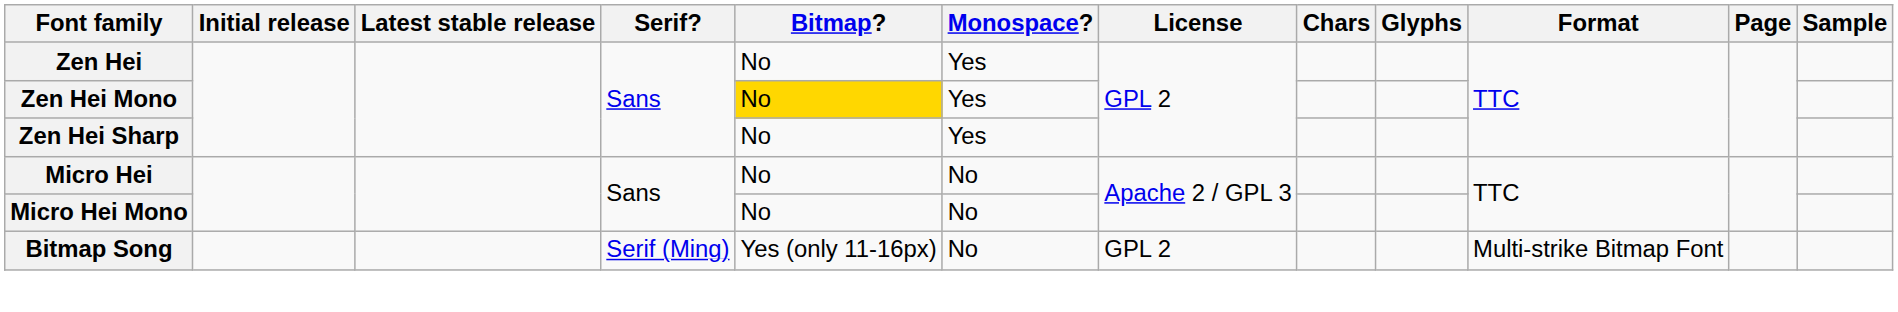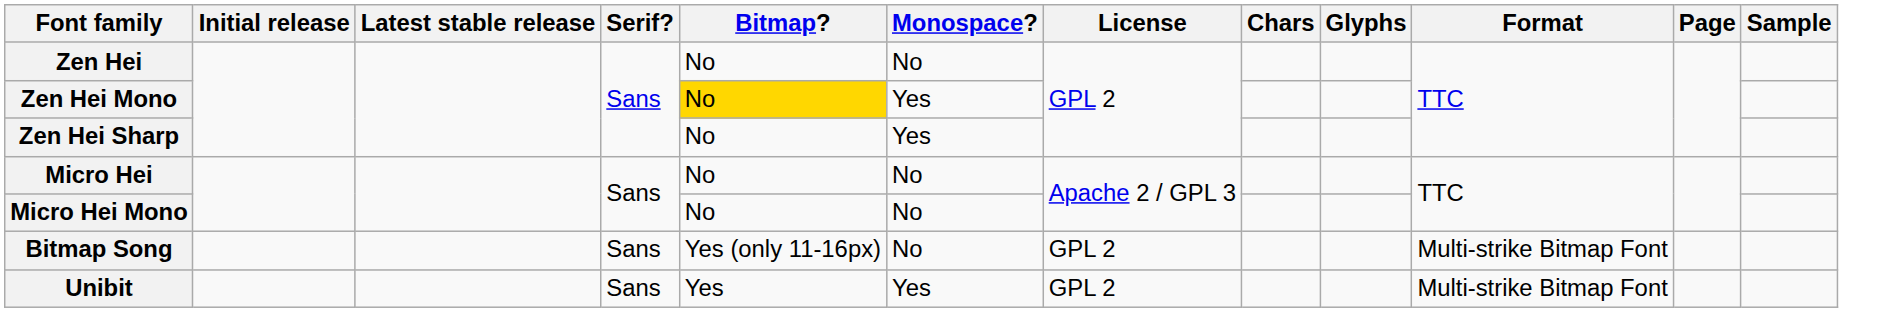Zen Hei | Monospace?: Yes -> No
Bitmap Song | Serif?: Serif (Ming) -> Sans
+ row: Unibit | Sans | Yes | Yes | GPL 2 | Multi-strike Bitmap Font
